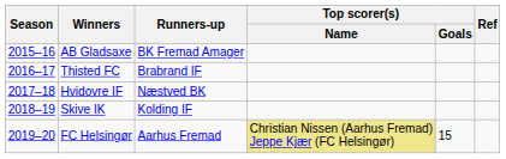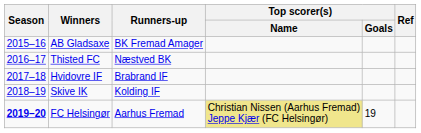Thisted FC | Runners-up: Brabrand IF -> Næstved BK
Hvidovre IF | Runners-up: Næstved BK -> Brabrand IF
FC Helsingør | Season: normal -> bold
FC Helsingør | Top scorer(s) / Goals: 15 -> 19
